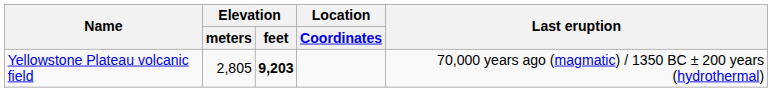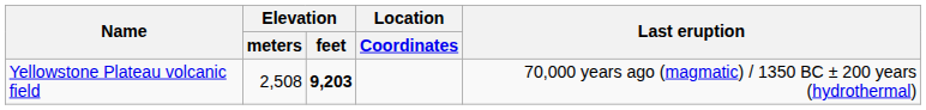Yellowstone Plateau volcanic field | Elevation / meters: 2,805 -> 2,508
